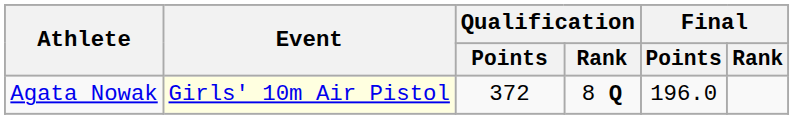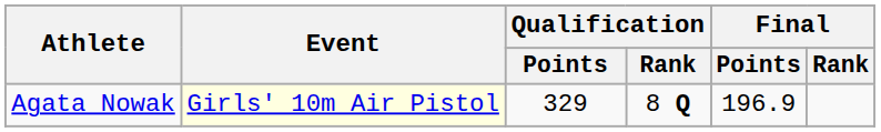Agata Nowak | Qualification / Points: 372 -> 329
Agata Nowak | Final / Points: 196.0 -> 196.9
